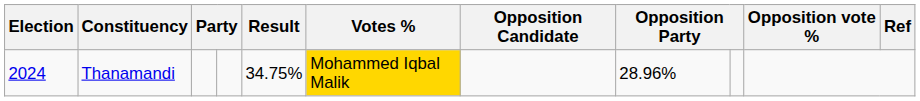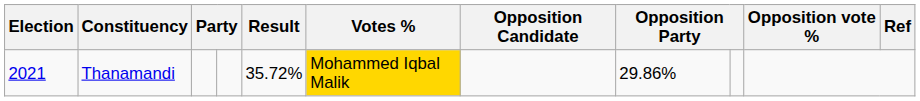Thanamandi | Election: 2024 -> 2021
Thanamandi | Result: 34.75% -> 35.72%
Thanamandi | column 8: 28.96% -> 29.86%
